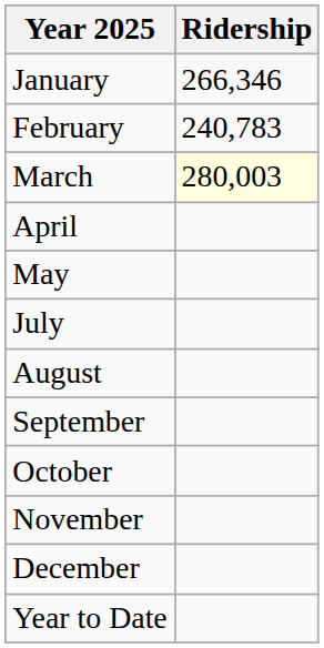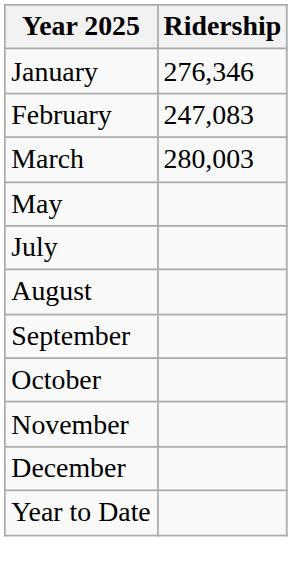January | Ridership: 266,346 -> 276,346
February | Ridership: 240,783 -> 247,083
March | Ridership: lightyellow background -> no background
- row: April
